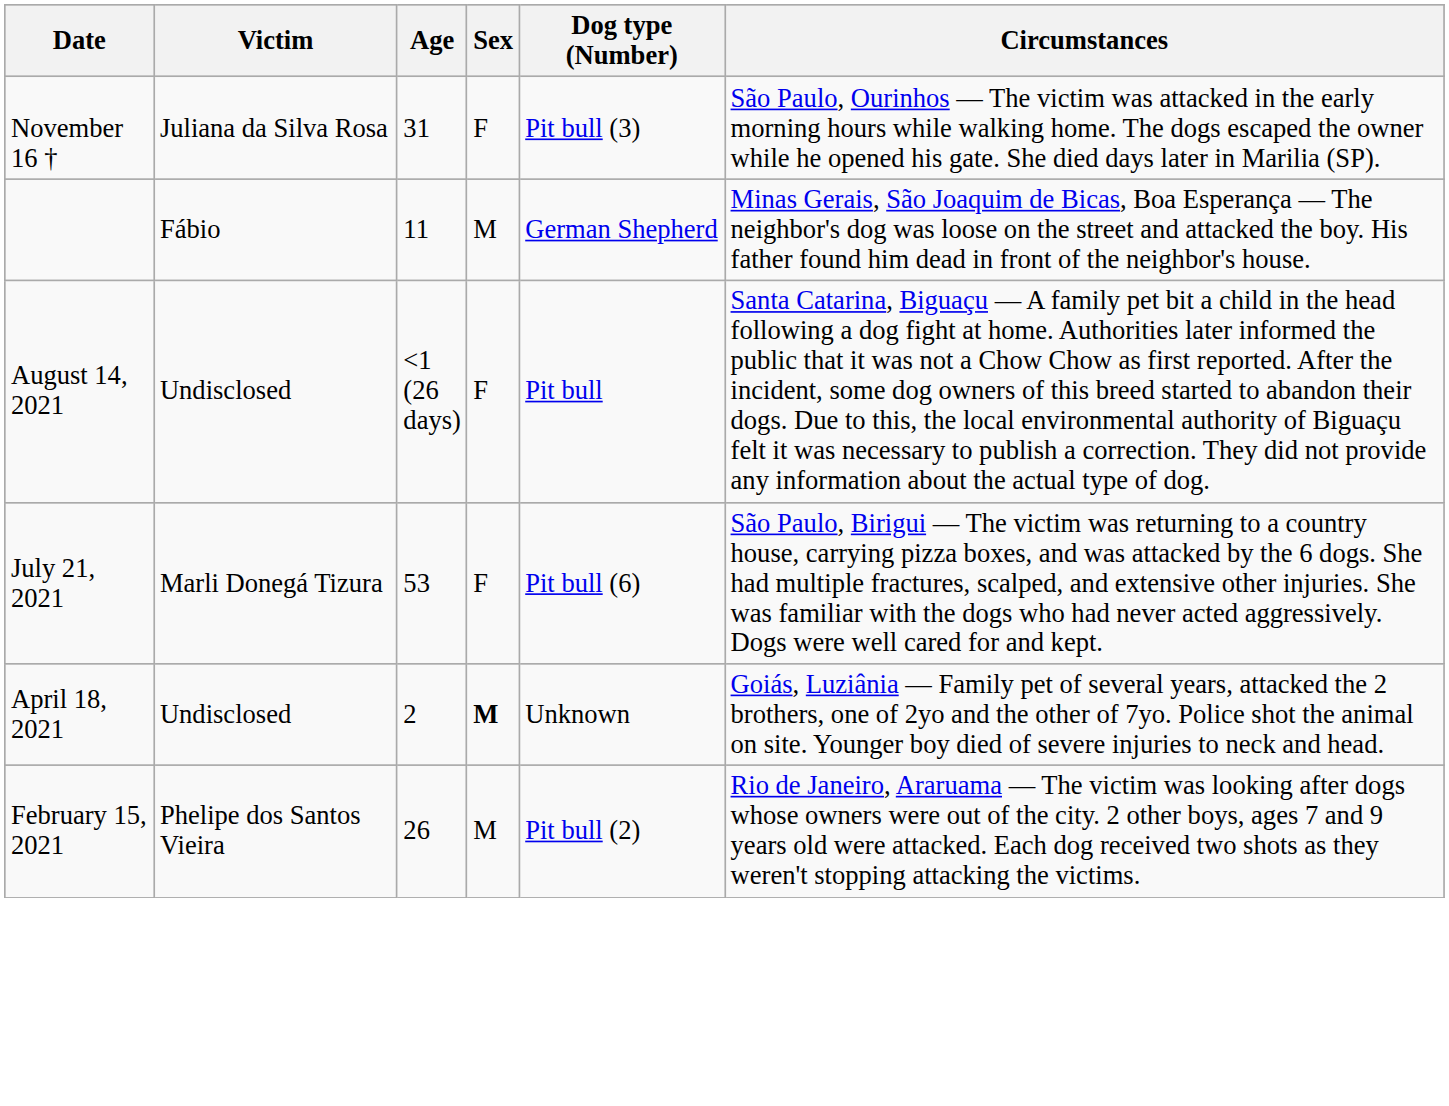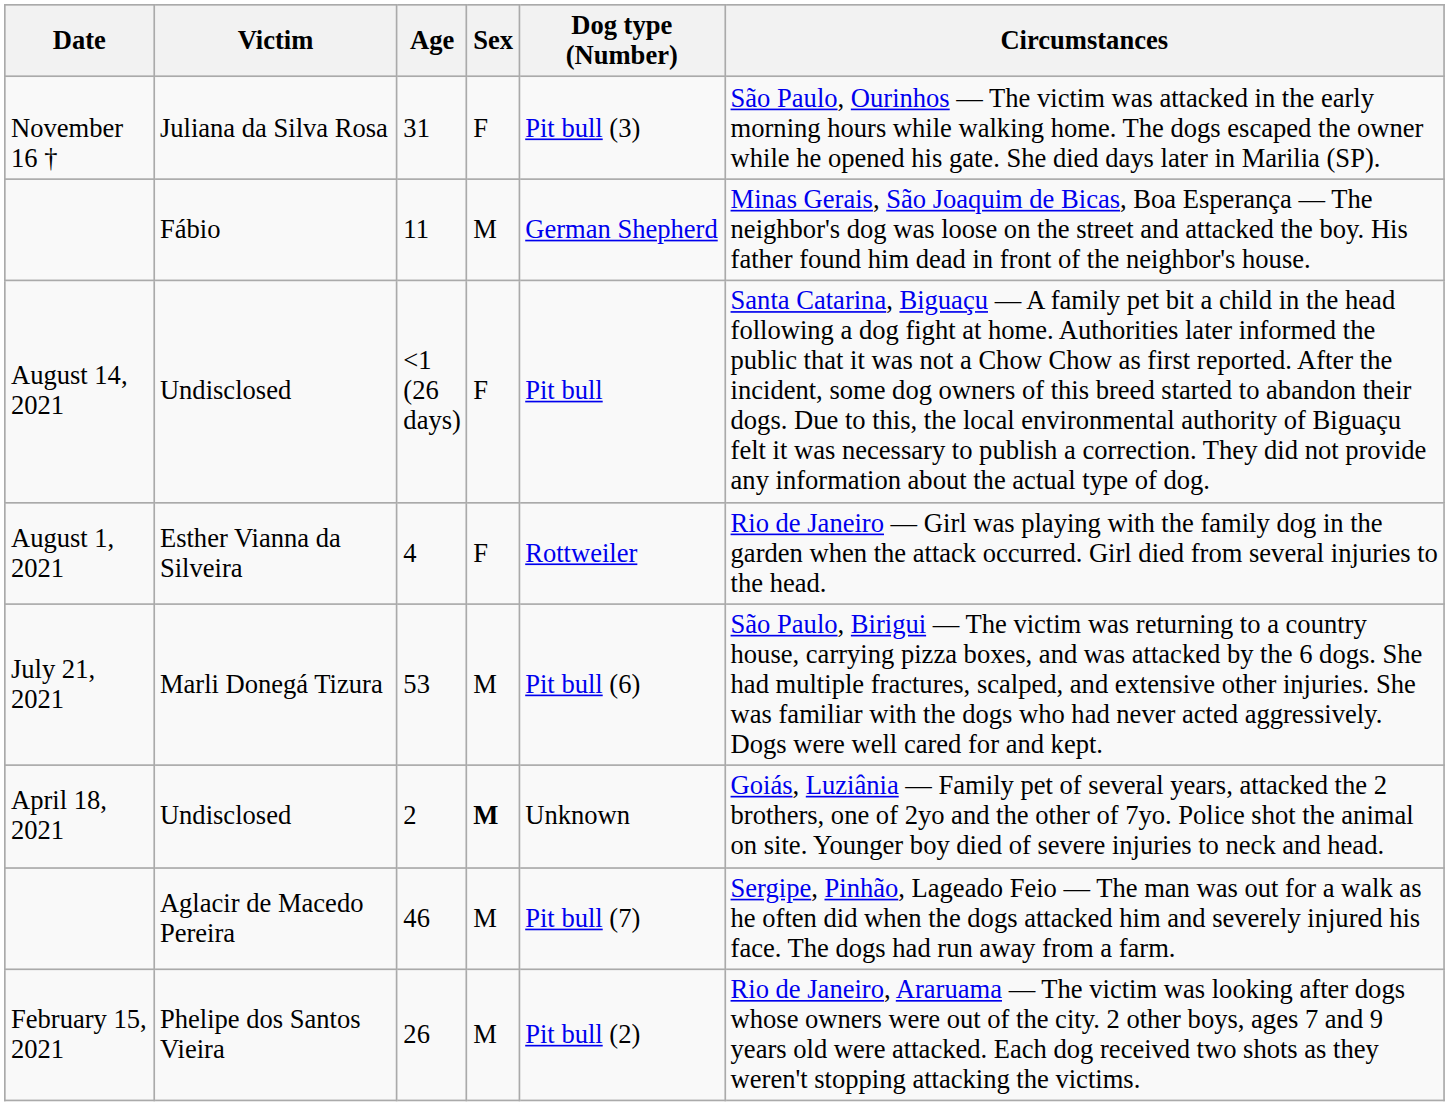+ row: August 1, 2021 | Esther Vianna da Silveira | 4 | F | Rottweiler | Rio de Janeiro — Girl was playing with the family dog in the garden when the attack occurred. Girl died from several injuries to the head.
53 | Sex: F -> M
+ row: Aglacir de Macedo Pereira | 46 | M | Pit bull (7) | Sergipe, Pinhão, Lageado Feio — The man was out for a walk as he often did when the dogs attacked him and severely injured his face. The dogs had run away from a farm.
